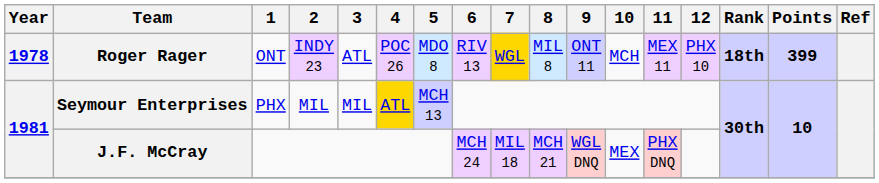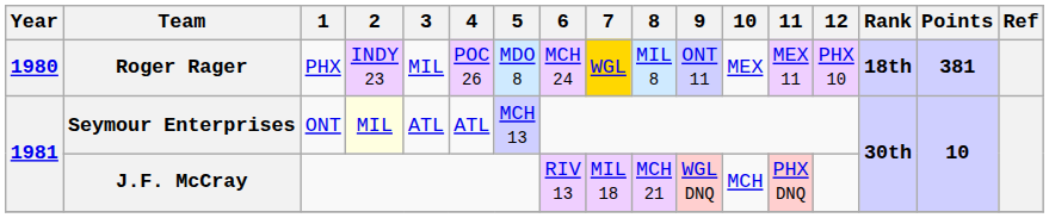Roger Rager | Year: 1978 -> 1980
Roger Rager | 1: ONT -> PHX
Roger Rager | 3: ATL -> MIL
Roger Rager | 6: RIV 13 -> MCH 24
Roger Rager | 10: MCH -> MEX
Roger Rager | Points: 399 -> 381
Seymour Enterprises | 1: PHX -> ONT
Seymour Enterprises | 2: no background -> lightyellow background
Seymour Enterprises | 3: MIL -> ATL
Seymour Enterprises | 4: gold background -> no background
J.F. McCray | 6: MCH 24 -> RIV 13
J.F. McCray | 10: MEX -> MCH
